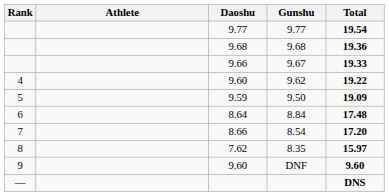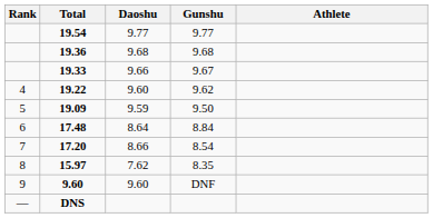columns swapped: Athlete <-> Total
